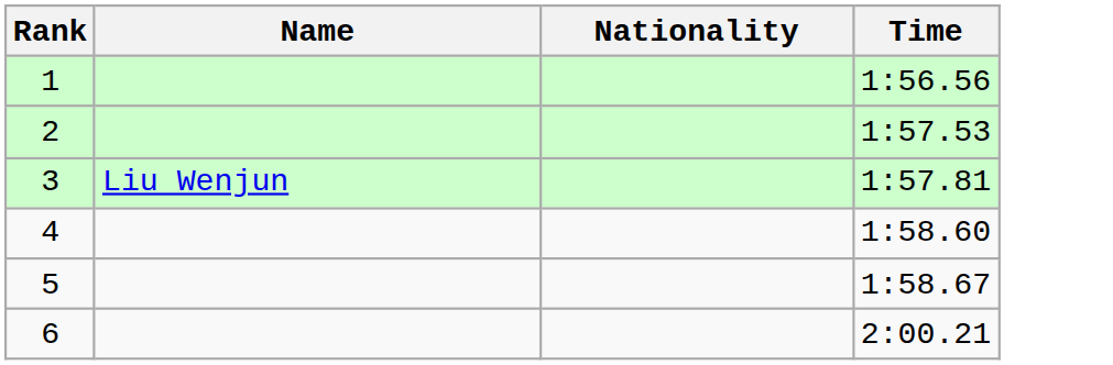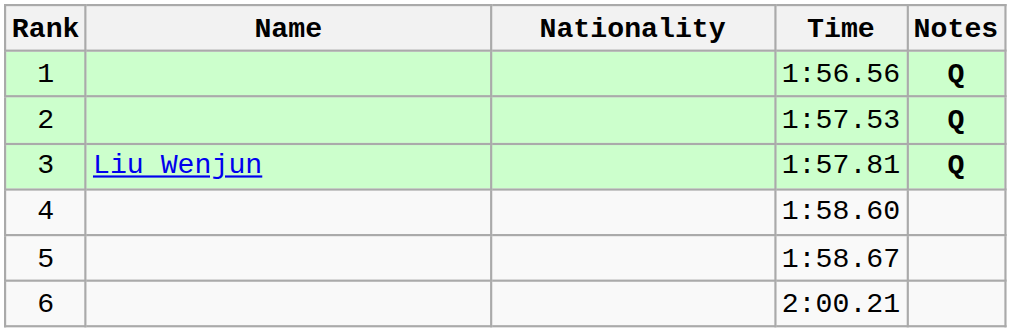+ column: Notes | Q | Q | Q
